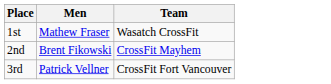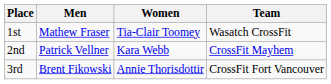+ column: Women | Tia-Clair Toomey | Kara Webb | Annie Thorisdottir
2nd | Men: Brent Fikowski -> Patrick Vellner
3rd | Men: Patrick Vellner -> Brent Fikowski
